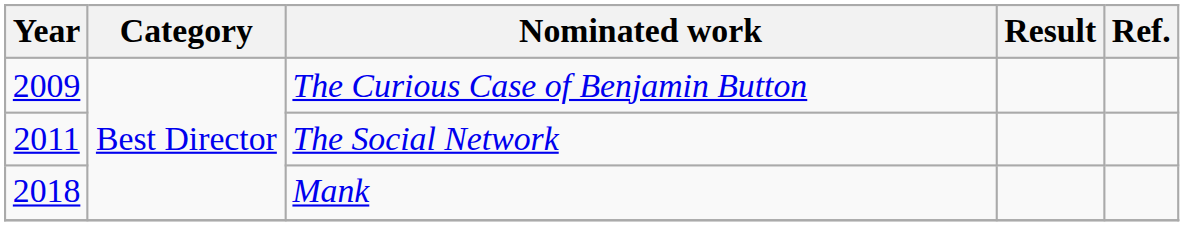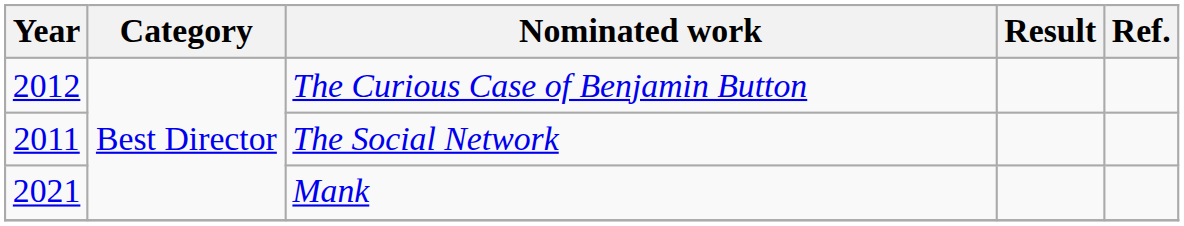The Curious Case of Benjamin Button | Year: 2009 -> 2012
Mank | Year: 2018 -> 2021
